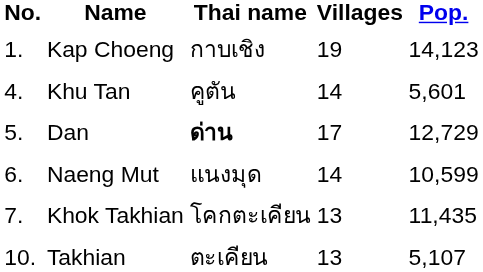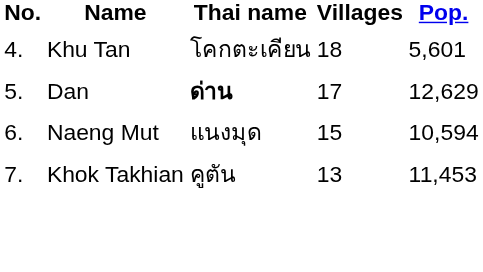- row: 1. | Kap Choeng | กาบเชิง | 19 | 14,123
Khu Tan | Thai name: คูตัน -> โคกตะเคียน
Khu Tan | Villages: 14 -> 18
Dan | Pop.: 12,729 -> 12,629
Naeng Mut | Villages: 14 -> 15
Naeng Mut | Pop.: 10,599 -> 10,594
Khok Takhian | Thai name: โคกตะเคียน -> คูตัน
Khok Takhian | Pop.: 11,435 -> 11,453
- row: 10. | Takhian | ตะเคียน | 13 | 5,107
